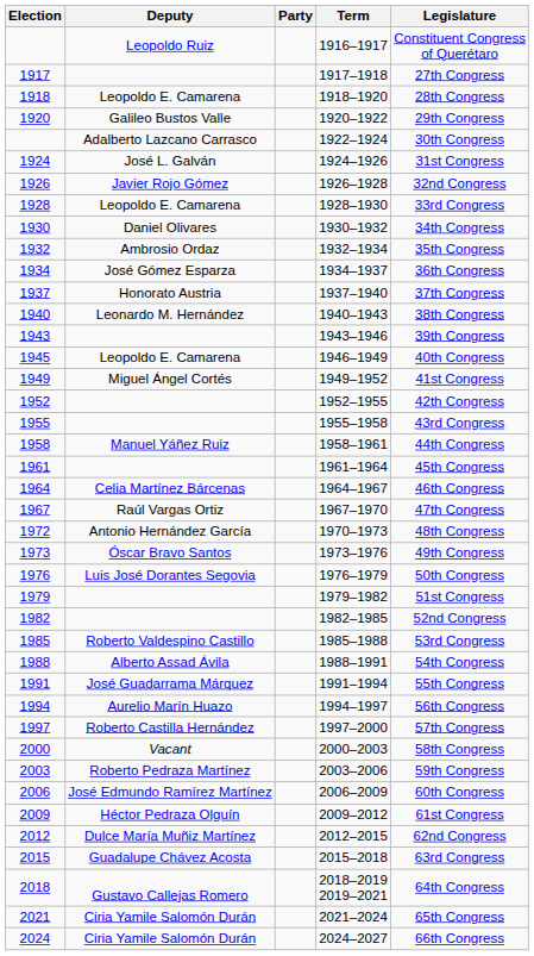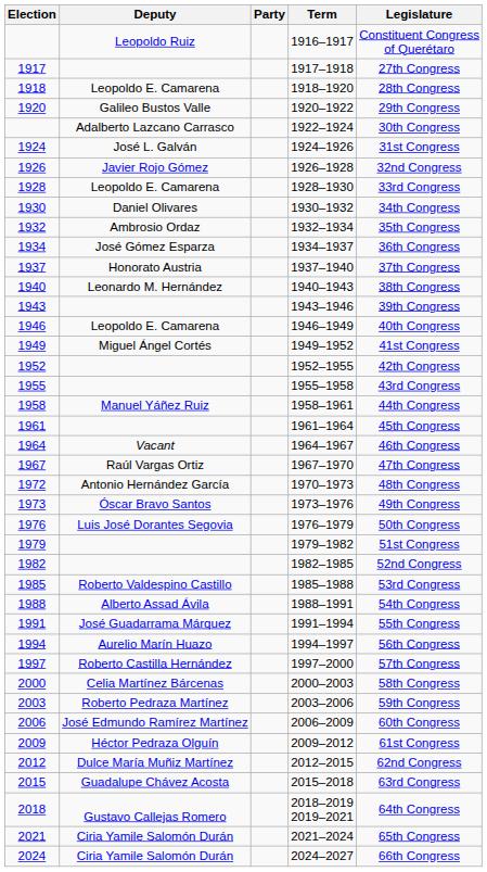1946–1949 | Election: 1945 -> 1946
1964–1967 | Deputy: Celia Martínez Bárcenas -> Vacant
2000–2003 | Deputy: Vacant -> Celia Martínez Bárcenas
